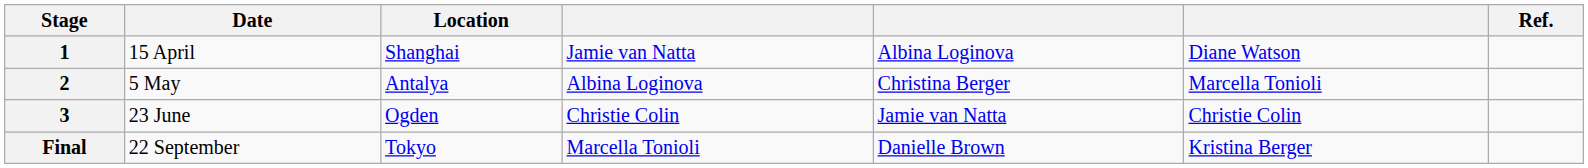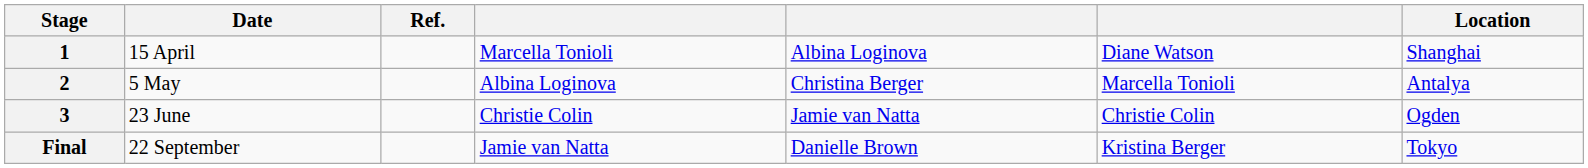columns swapped: Location <-> Ref.
1 | column 4: Jamie van Natta -> Marcella Tonioli
Final | column 4: Marcella Tonioli -> Jamie van Natta
